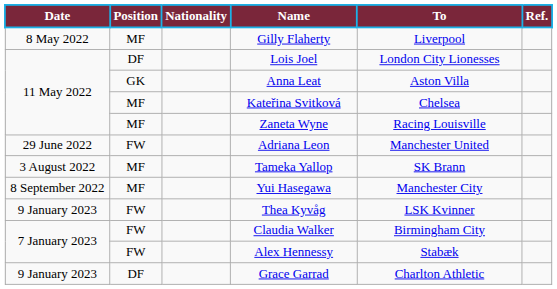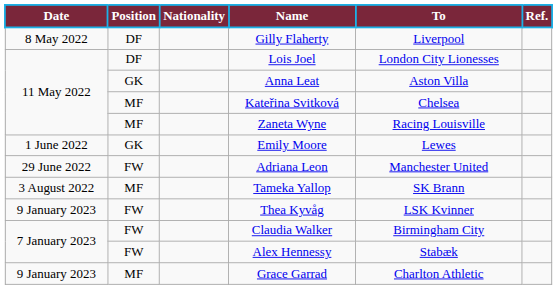Gilly Flaherty | Position: MF -> DF
+ row: 1 June 2022 | GK | Emily Moore | Lewes
- row: 8 September 2022 | MF | Yui Hasegawa | Manchester City
Grace Garrad | Position: DF -> MF
